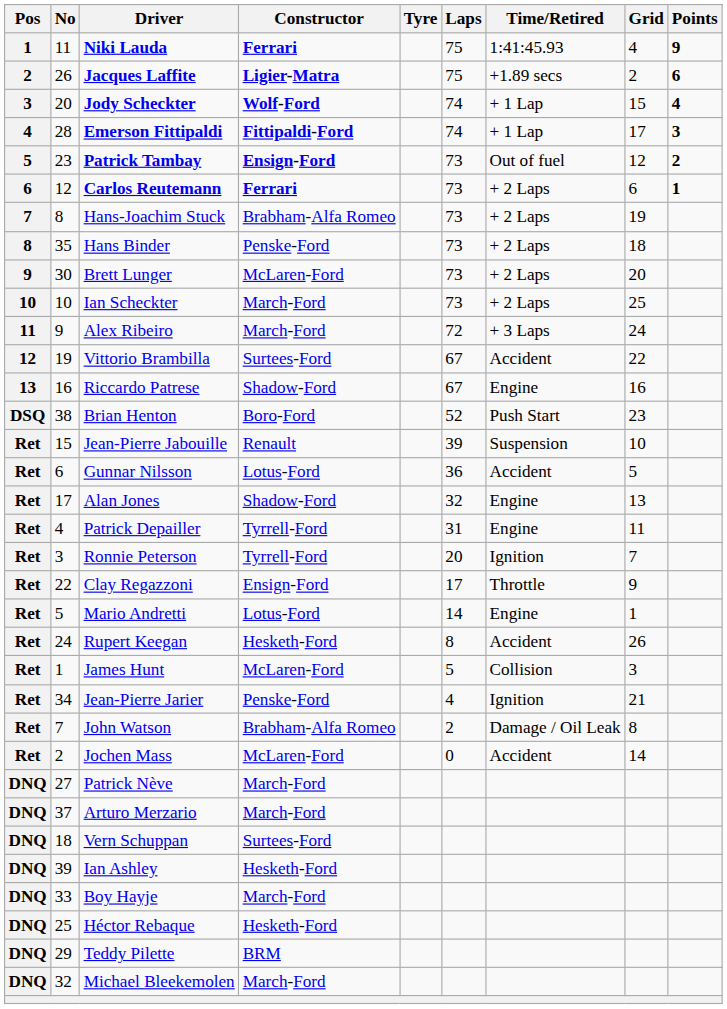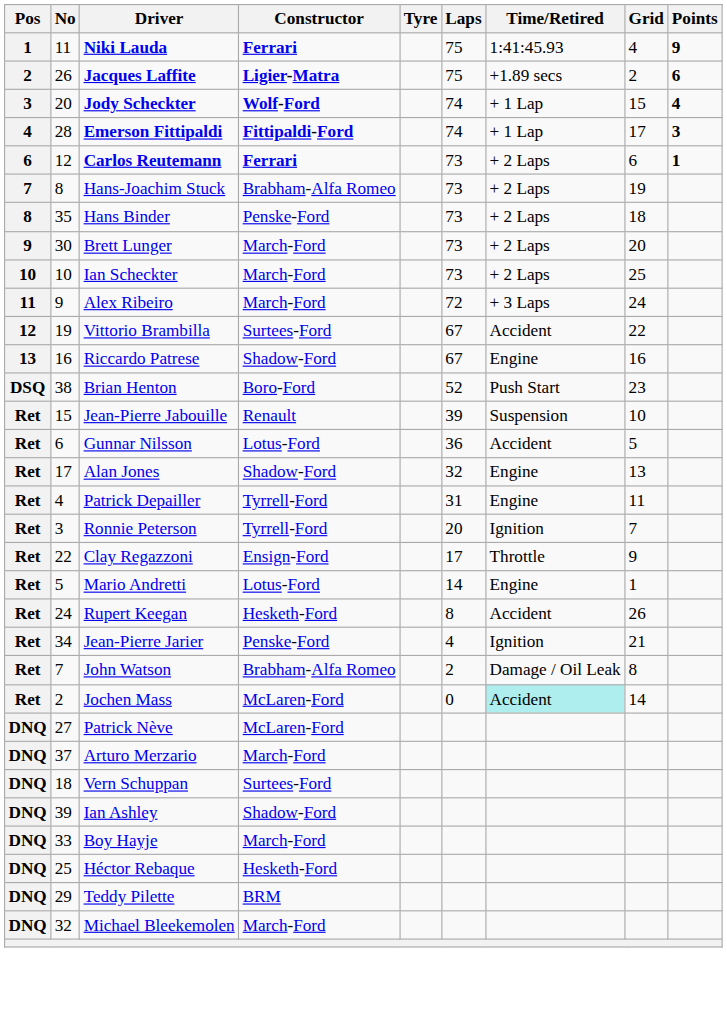- row: 5 | 23 | Patrick Tambay | Ensign-Ford | 73 | Out of fuel | 12 | 2
Brett Lunger | Constructor: McLaren-Ford -> March-Ford
- row: Ret | 1 | James Hunt | McLaren-Ford | 5 | Collision | 3
Jochen Mass | Time/Retired: no background -> paleturquoise background
Patrick Nève | Constructor: March-Ford -> McLaren-Ford
Ian Ashley | Constructor: Hesketh-Ford -> Shadow-Ford
